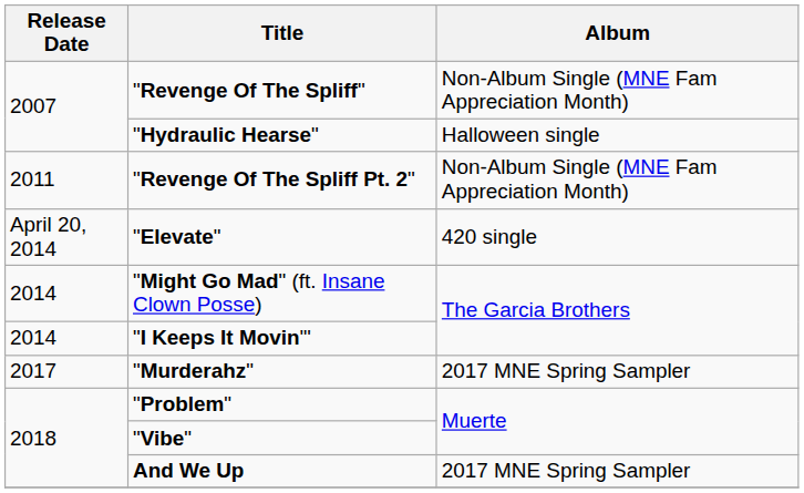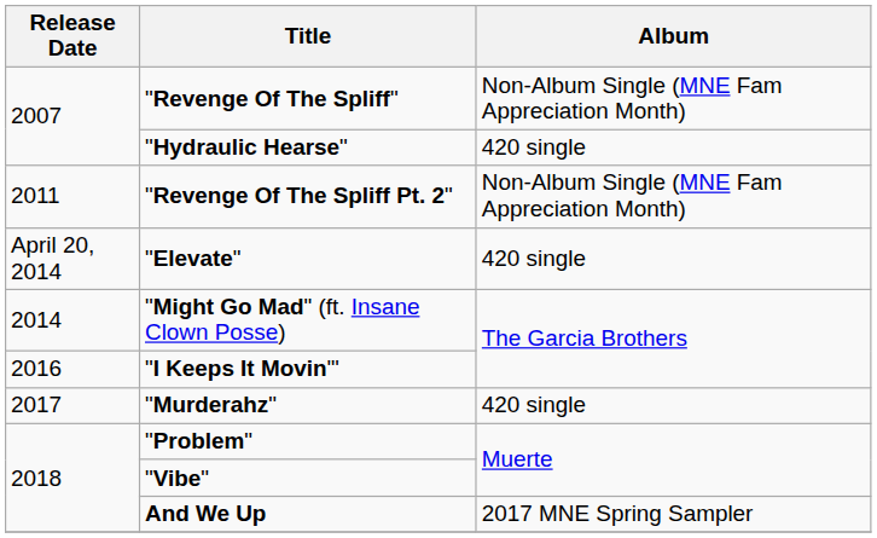"Hydraulic Hearse" | Album: Halloween single -> 420 single
"I Keeps It Movin'" | Release Date: 2014 -> 2016
"Murderahz" | Album: 2017 MNE Spring Sampler -> 420 single
